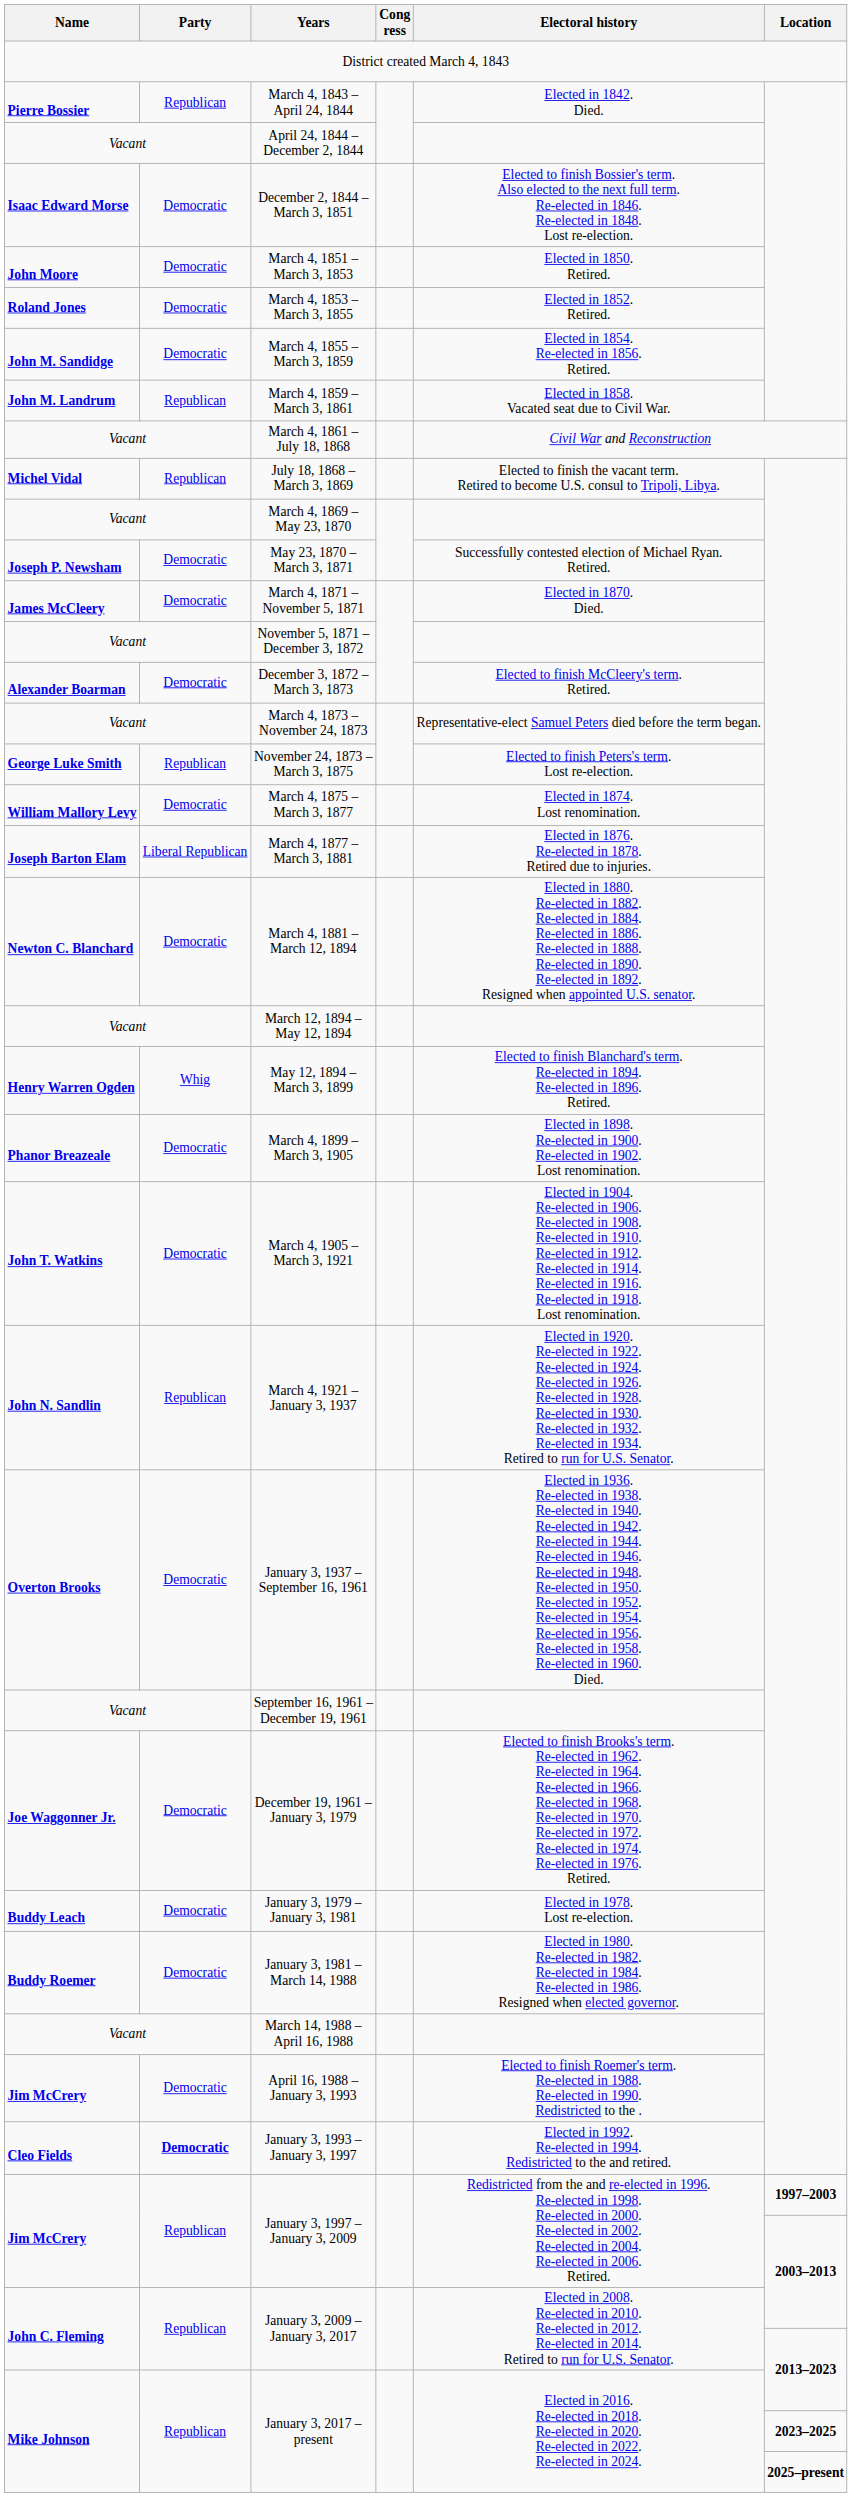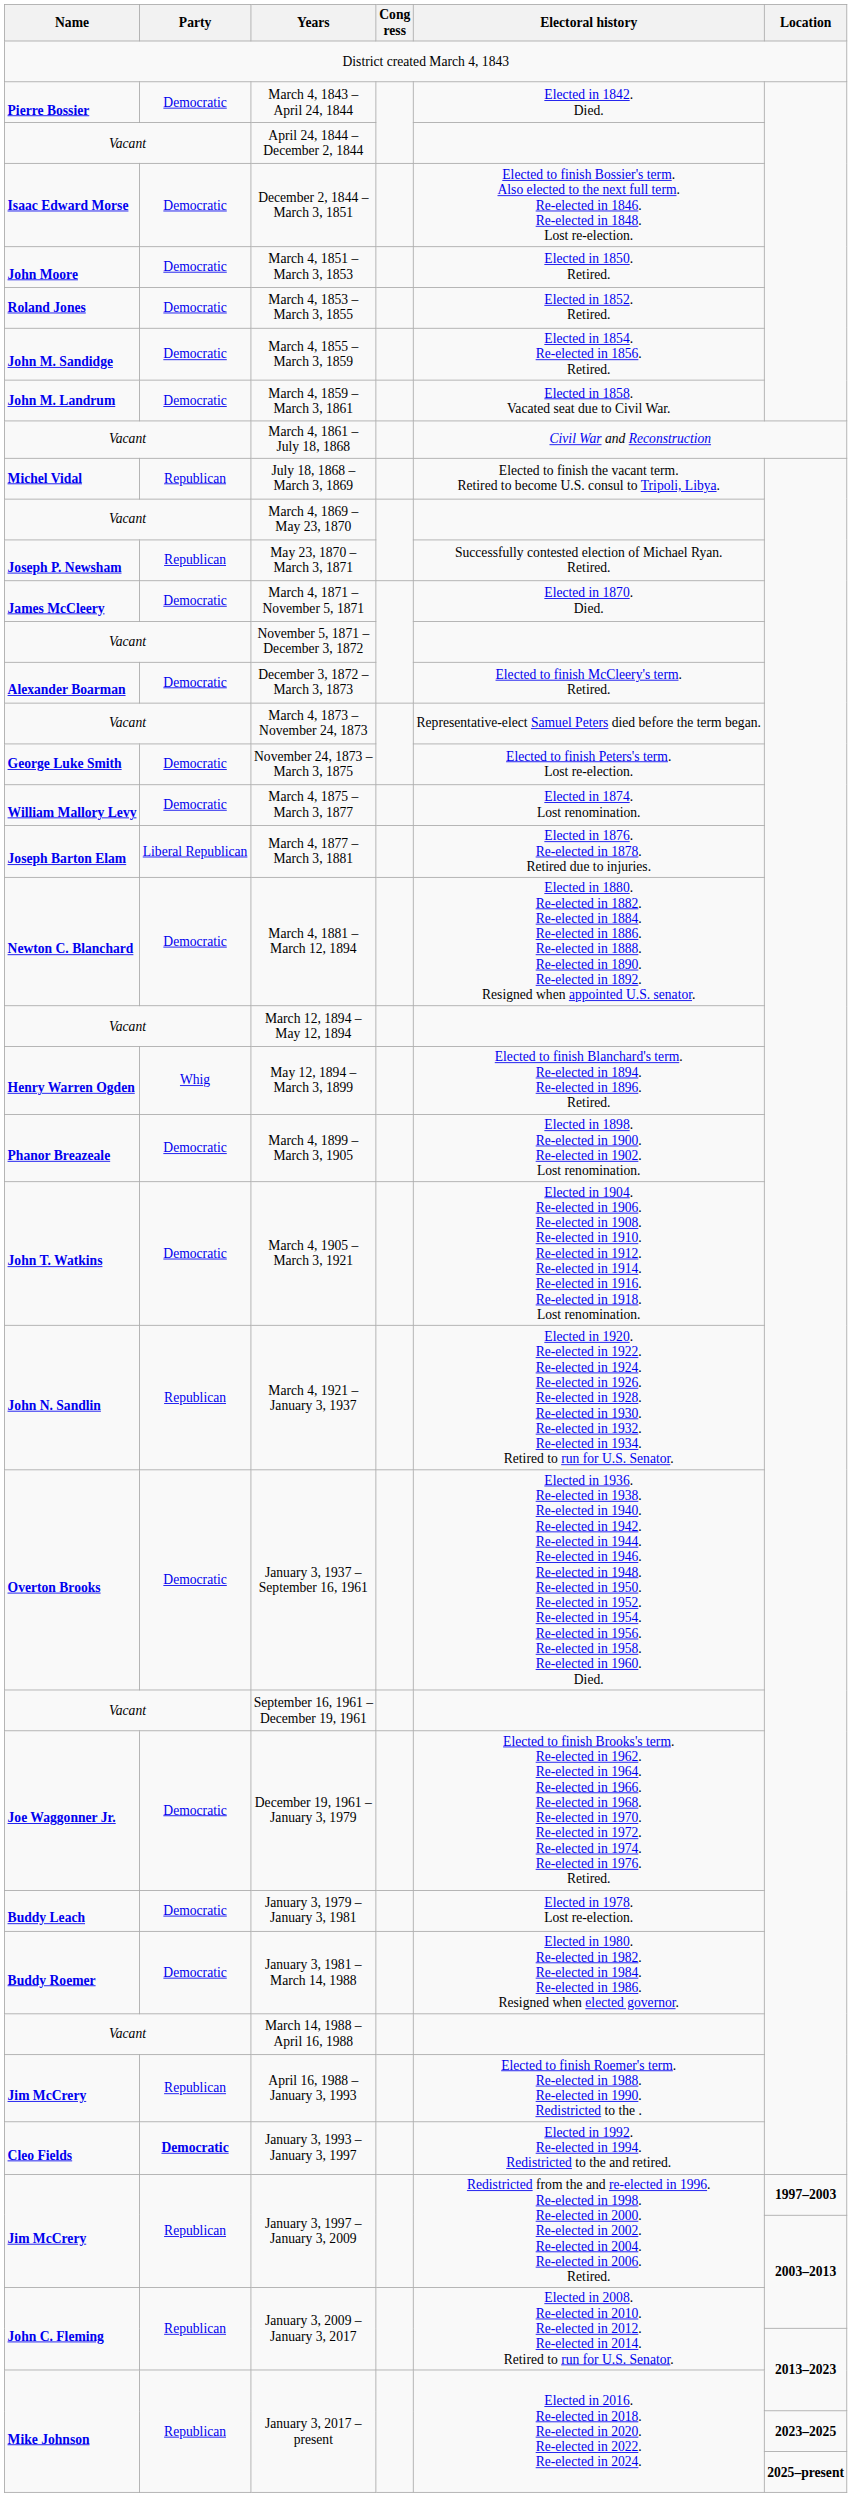March 4, 1843 – April 24, 1844 | Party: Republican -> Democratic
March 4, 1859 – March 3, 1861 | Party: Republican -> Democratic
May 23, 1870 – March 3, 1871 | Party: Democratic -> Republican
November 24, 1873 – March 3, 1875 | Party: Republican -> Democratic
April 16, 1988 – January 3, 1993 | Party: Democratic -> Republican
